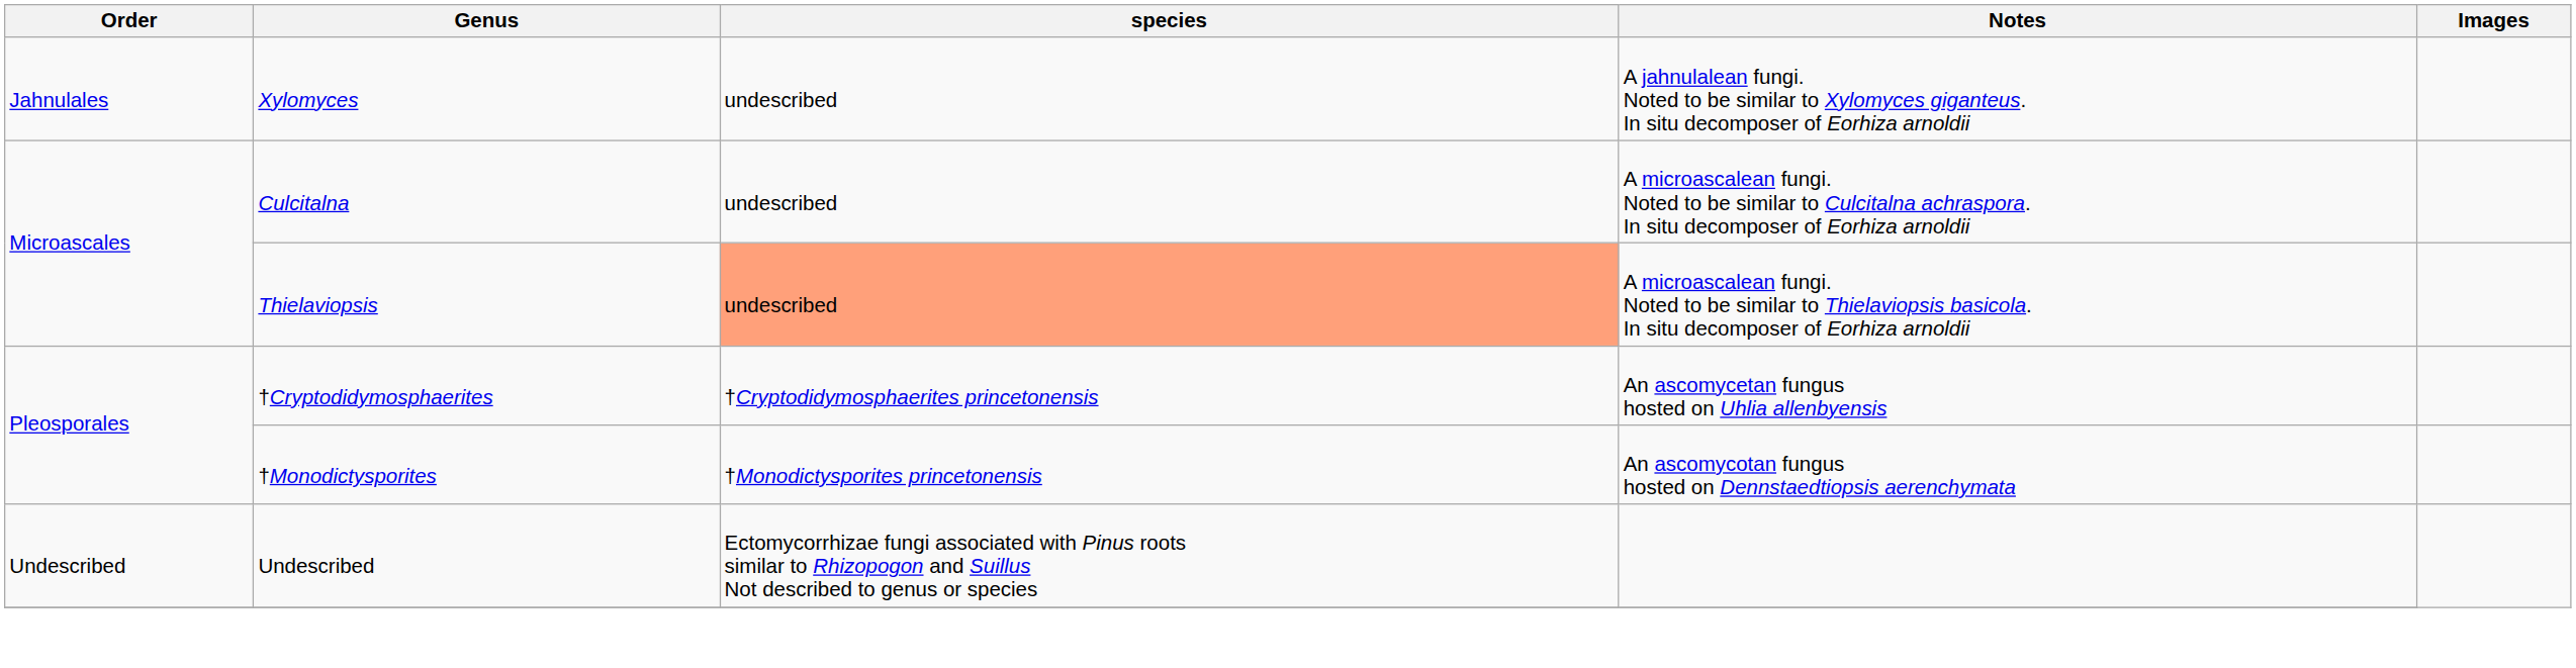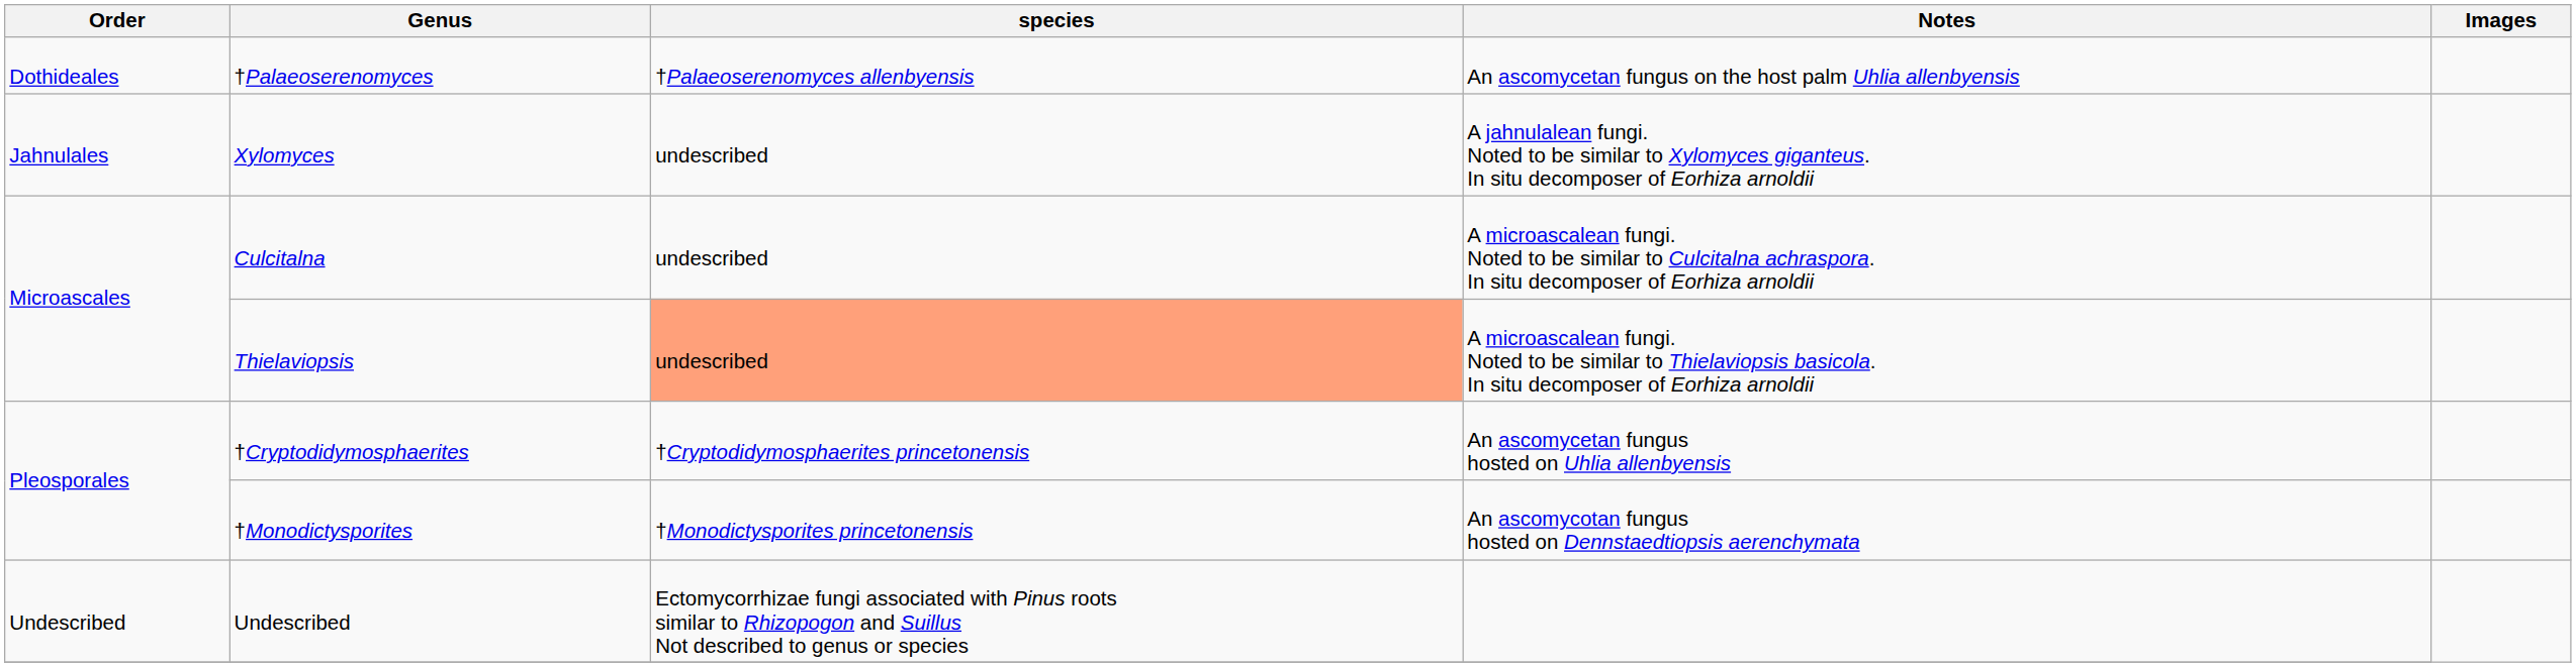+ row: Dothideales | †Palaeoserenomyces | †Palaeoserenomyces allenbyensis | An ascomycetan fungus on the host palm Uhlia allenbyensis
